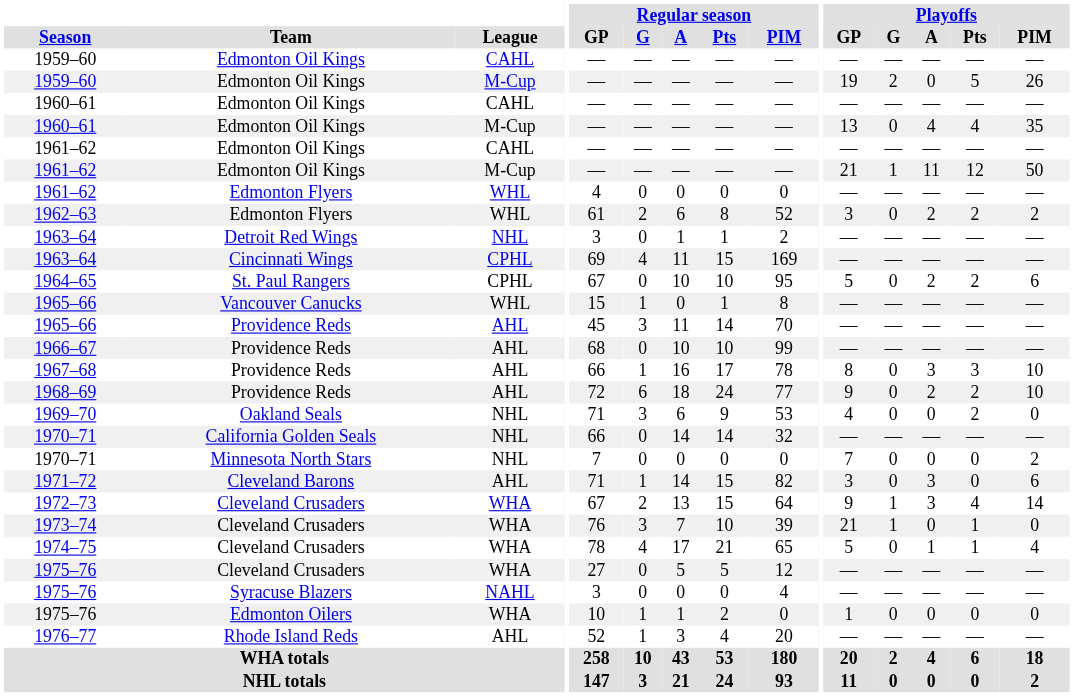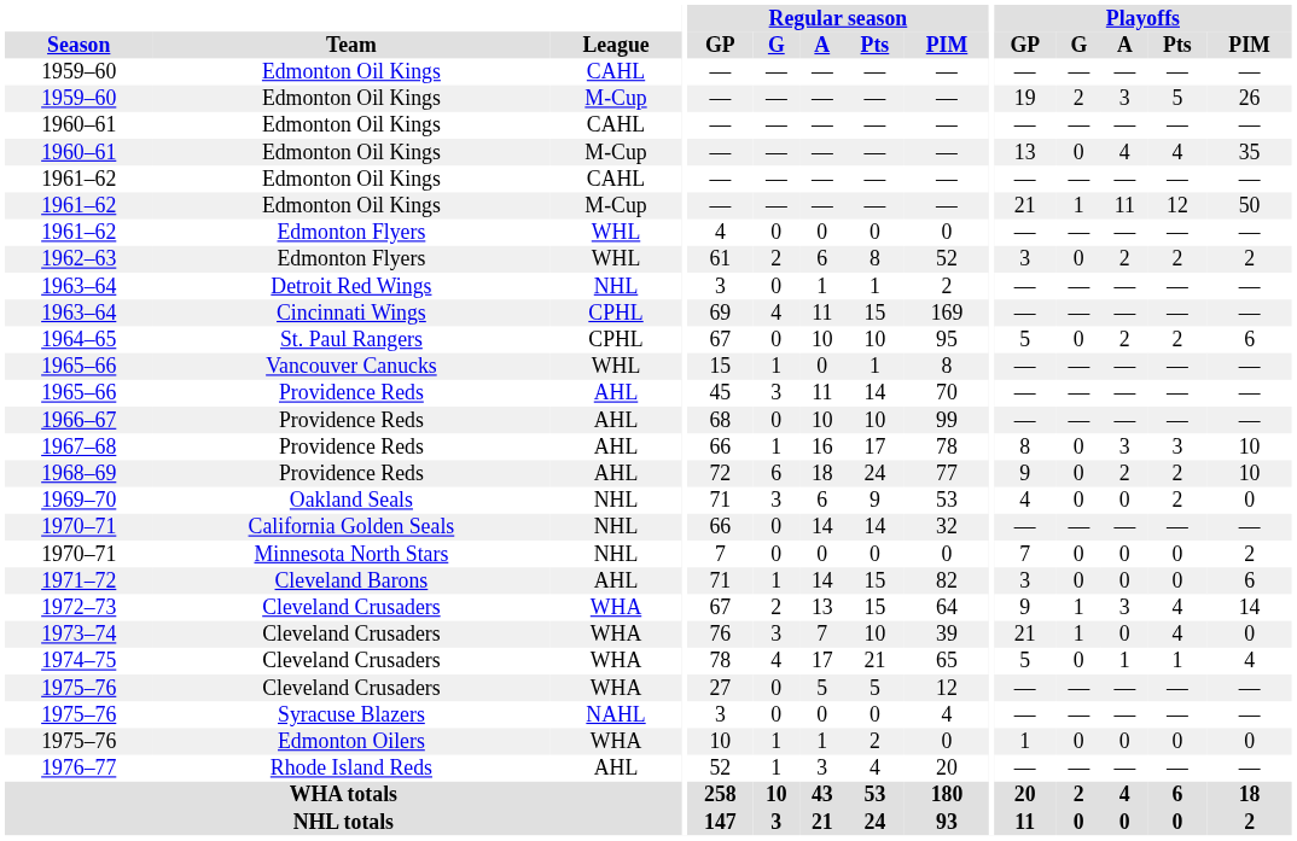1959–60 / M-Cup | Playoffs / A: 0 -> 3
1971–72 | Playoffs / A: 3 -> 0
1973–74 | Playoffs / Pts: 1 -> 4
